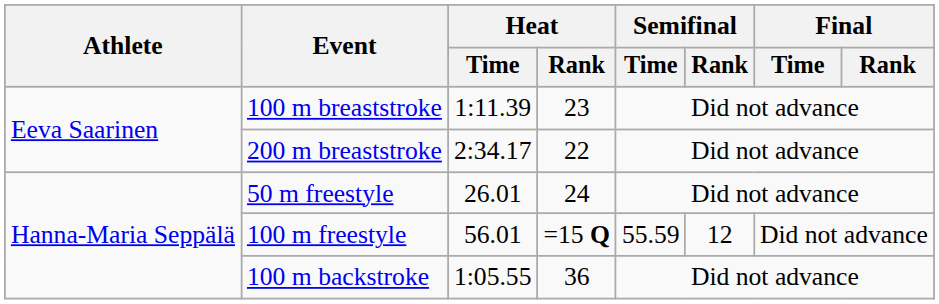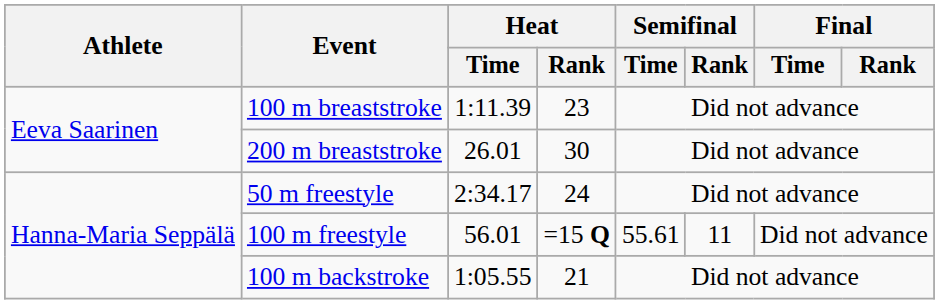200 m breaststroke | Heat / Time: 2:34.17 -> 26.01
200 m breaststroke | Heat / Rank: 22 -> 30
50 m freestyle | Heat / Time: 26.01 -> 2:34.17
100 m freestyle | Semifinal / Time: 55.59 -> 55.61
100 m freestyle | Semifinal / Rank: 12 -> 11
100 m backstroke | Heat / Rank: 36 -> 21
